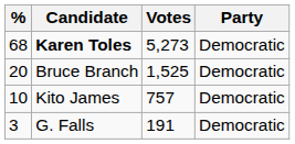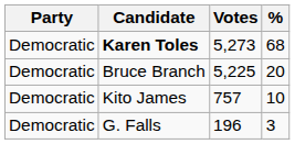columns swapped: Party <-> %
Bruce Branch | Votes: 1,525 -> 5,225
G. Falls | Votes: 191 -> 196
